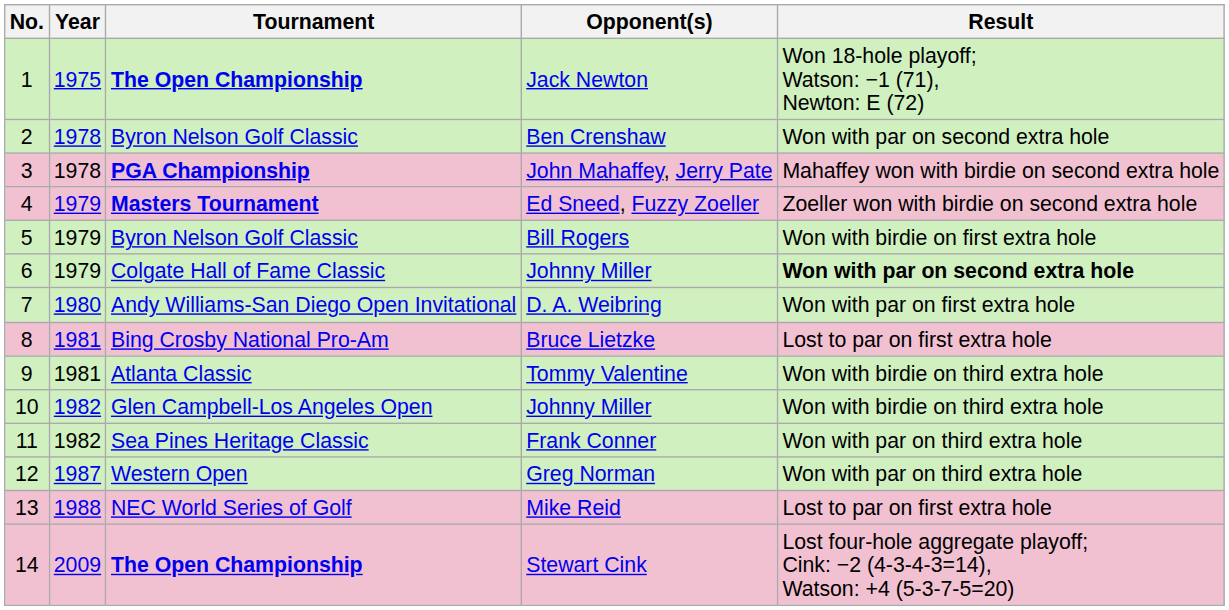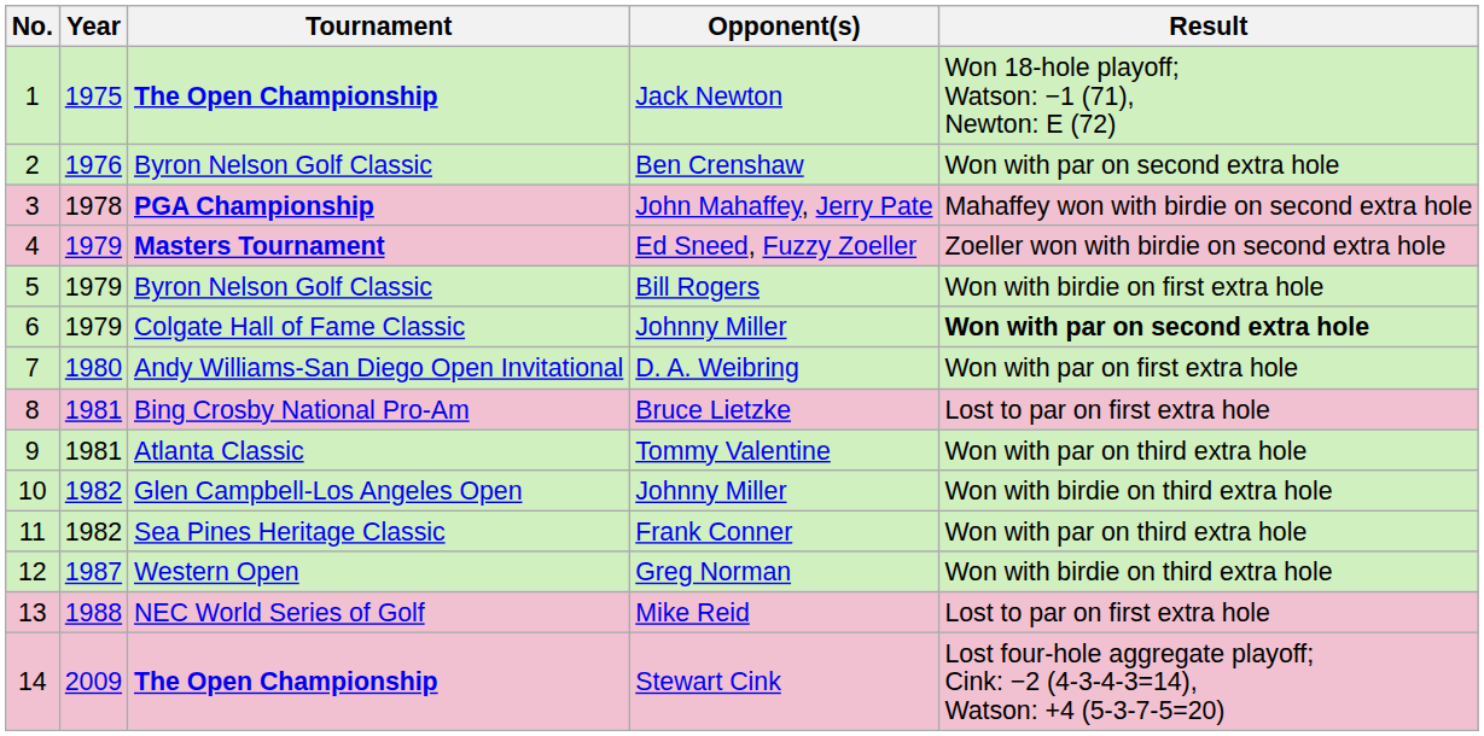Ben Crenshaw | Year: 1978 -> 1976
Tommy Valentine | Result: Won with birdie on third extra hole -> Won with par on third extra hole
Greg Norman | Result: Won with par on third extra hole -> Won with birdie on third extra hole
